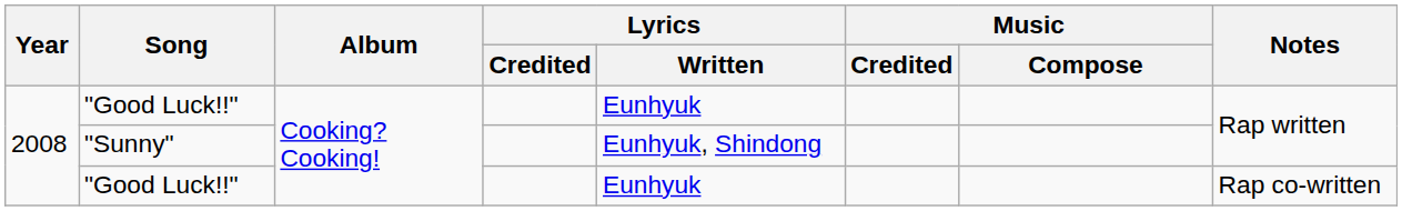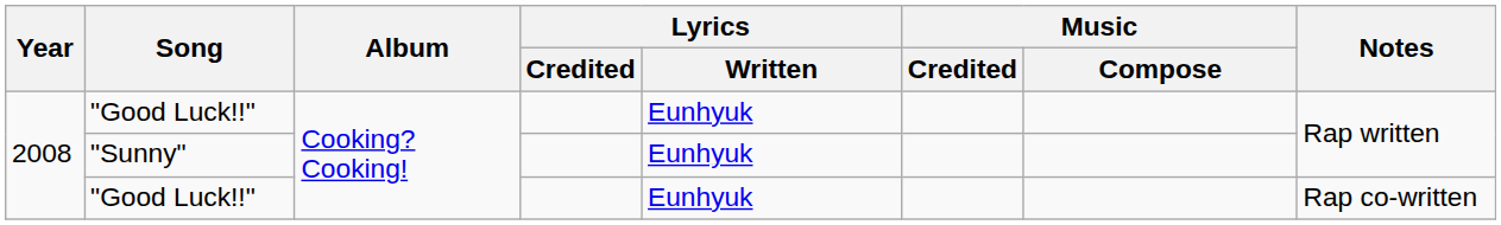"Sunny" | Lyrics / Written: Eunhyuk, Shindong -> Eunhyuk
